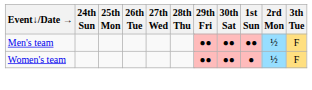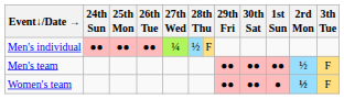+ row: Men's individual | ●● | ●● | ●● | ¼ | ½ | F
Women's team | 2rd Mon: normal -> bold
